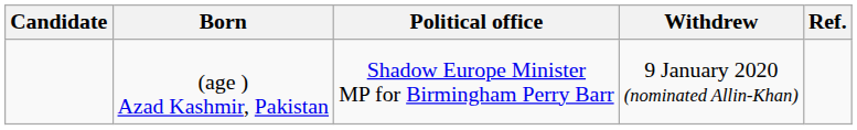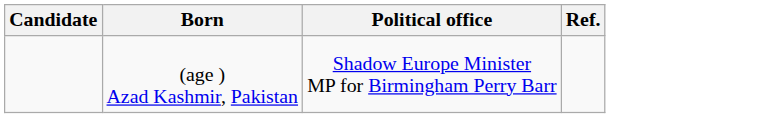- column: Withdrew | 9 January 2020 (nominated Allin-Khan)
